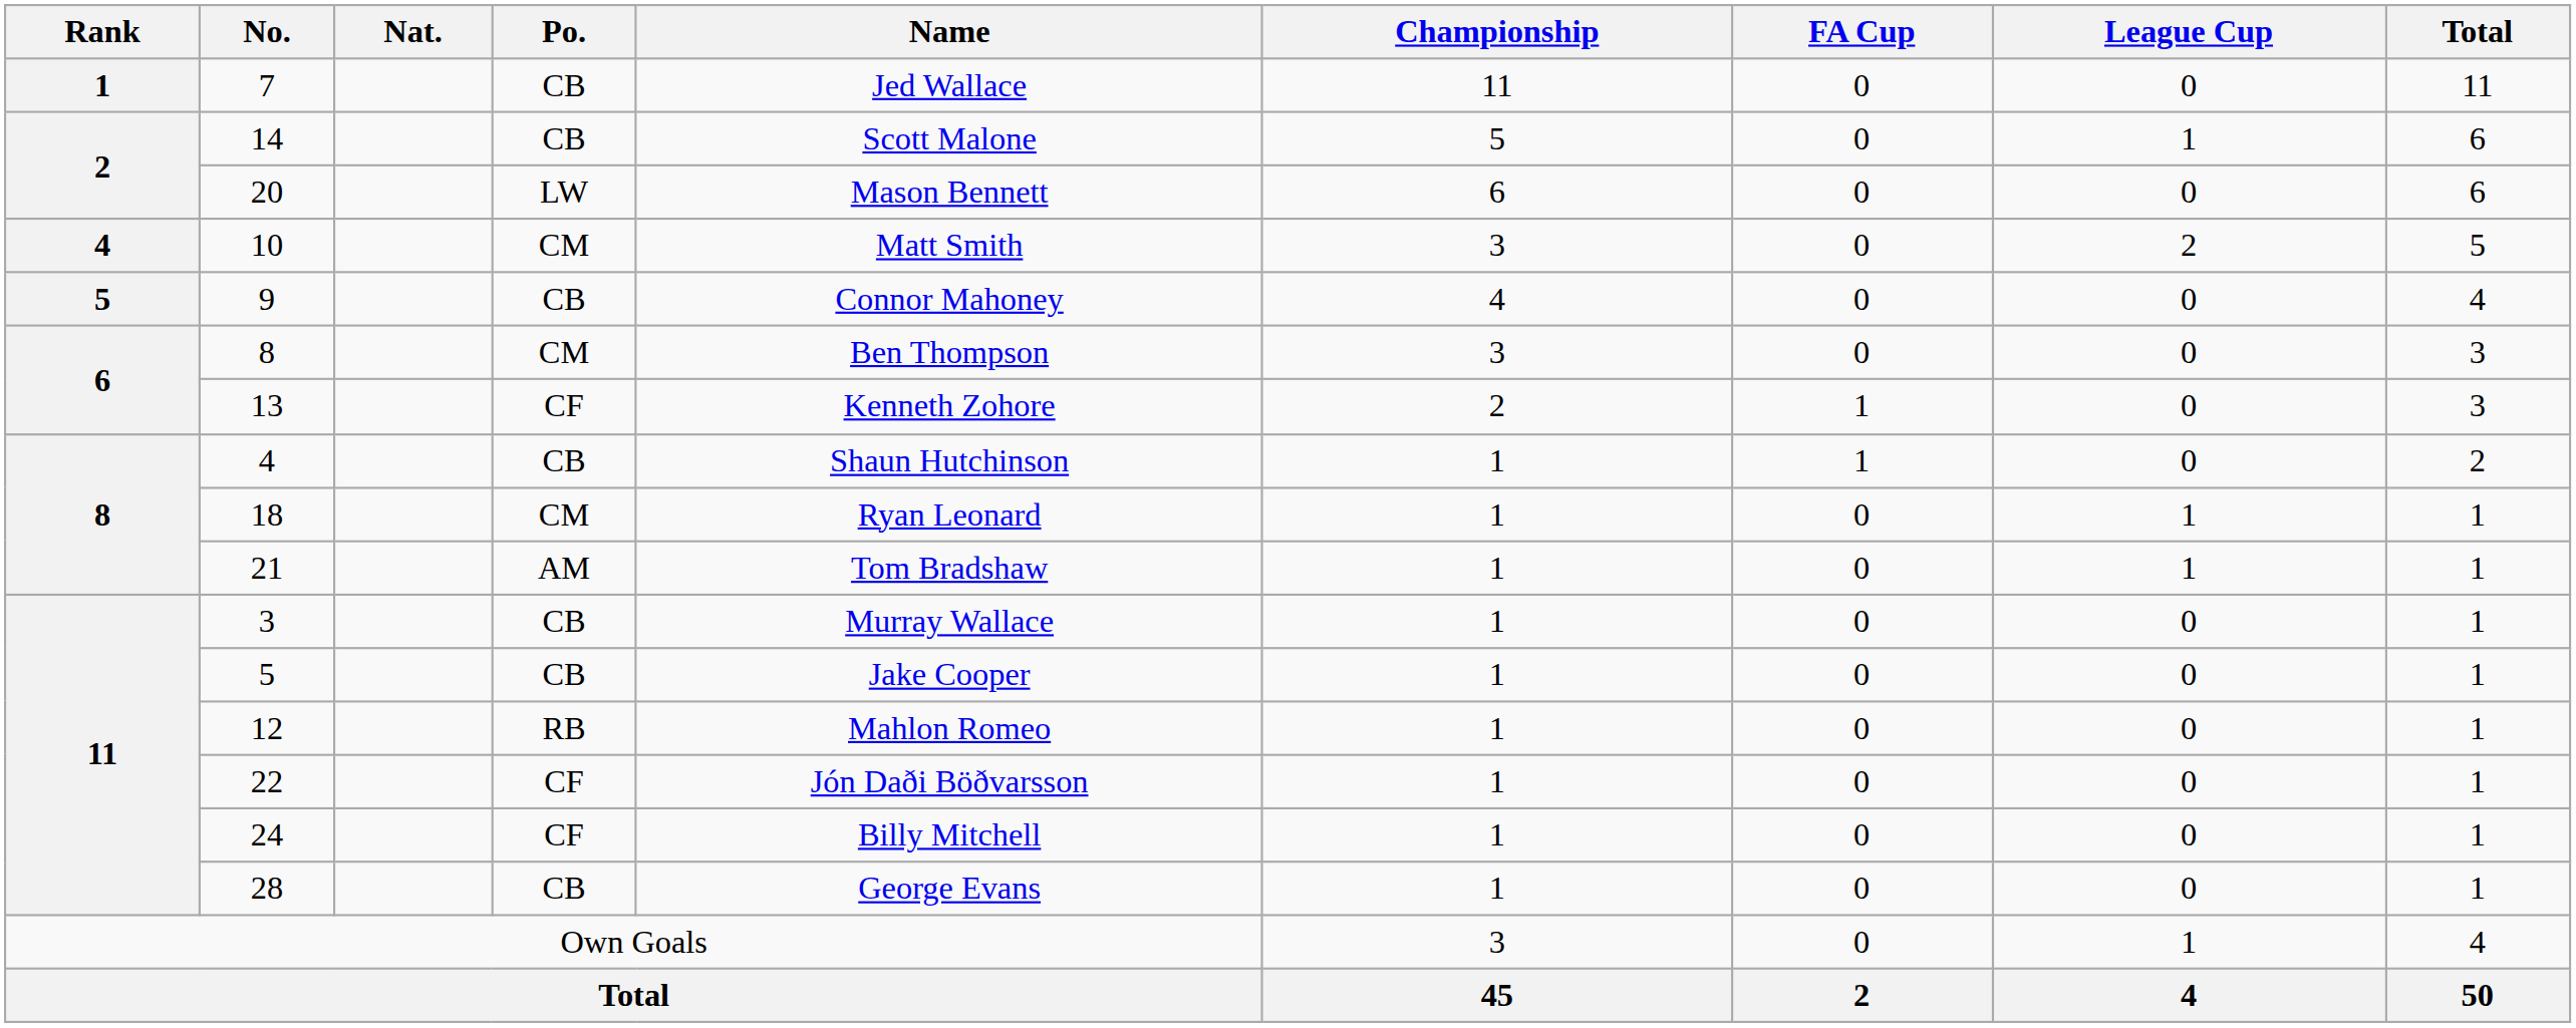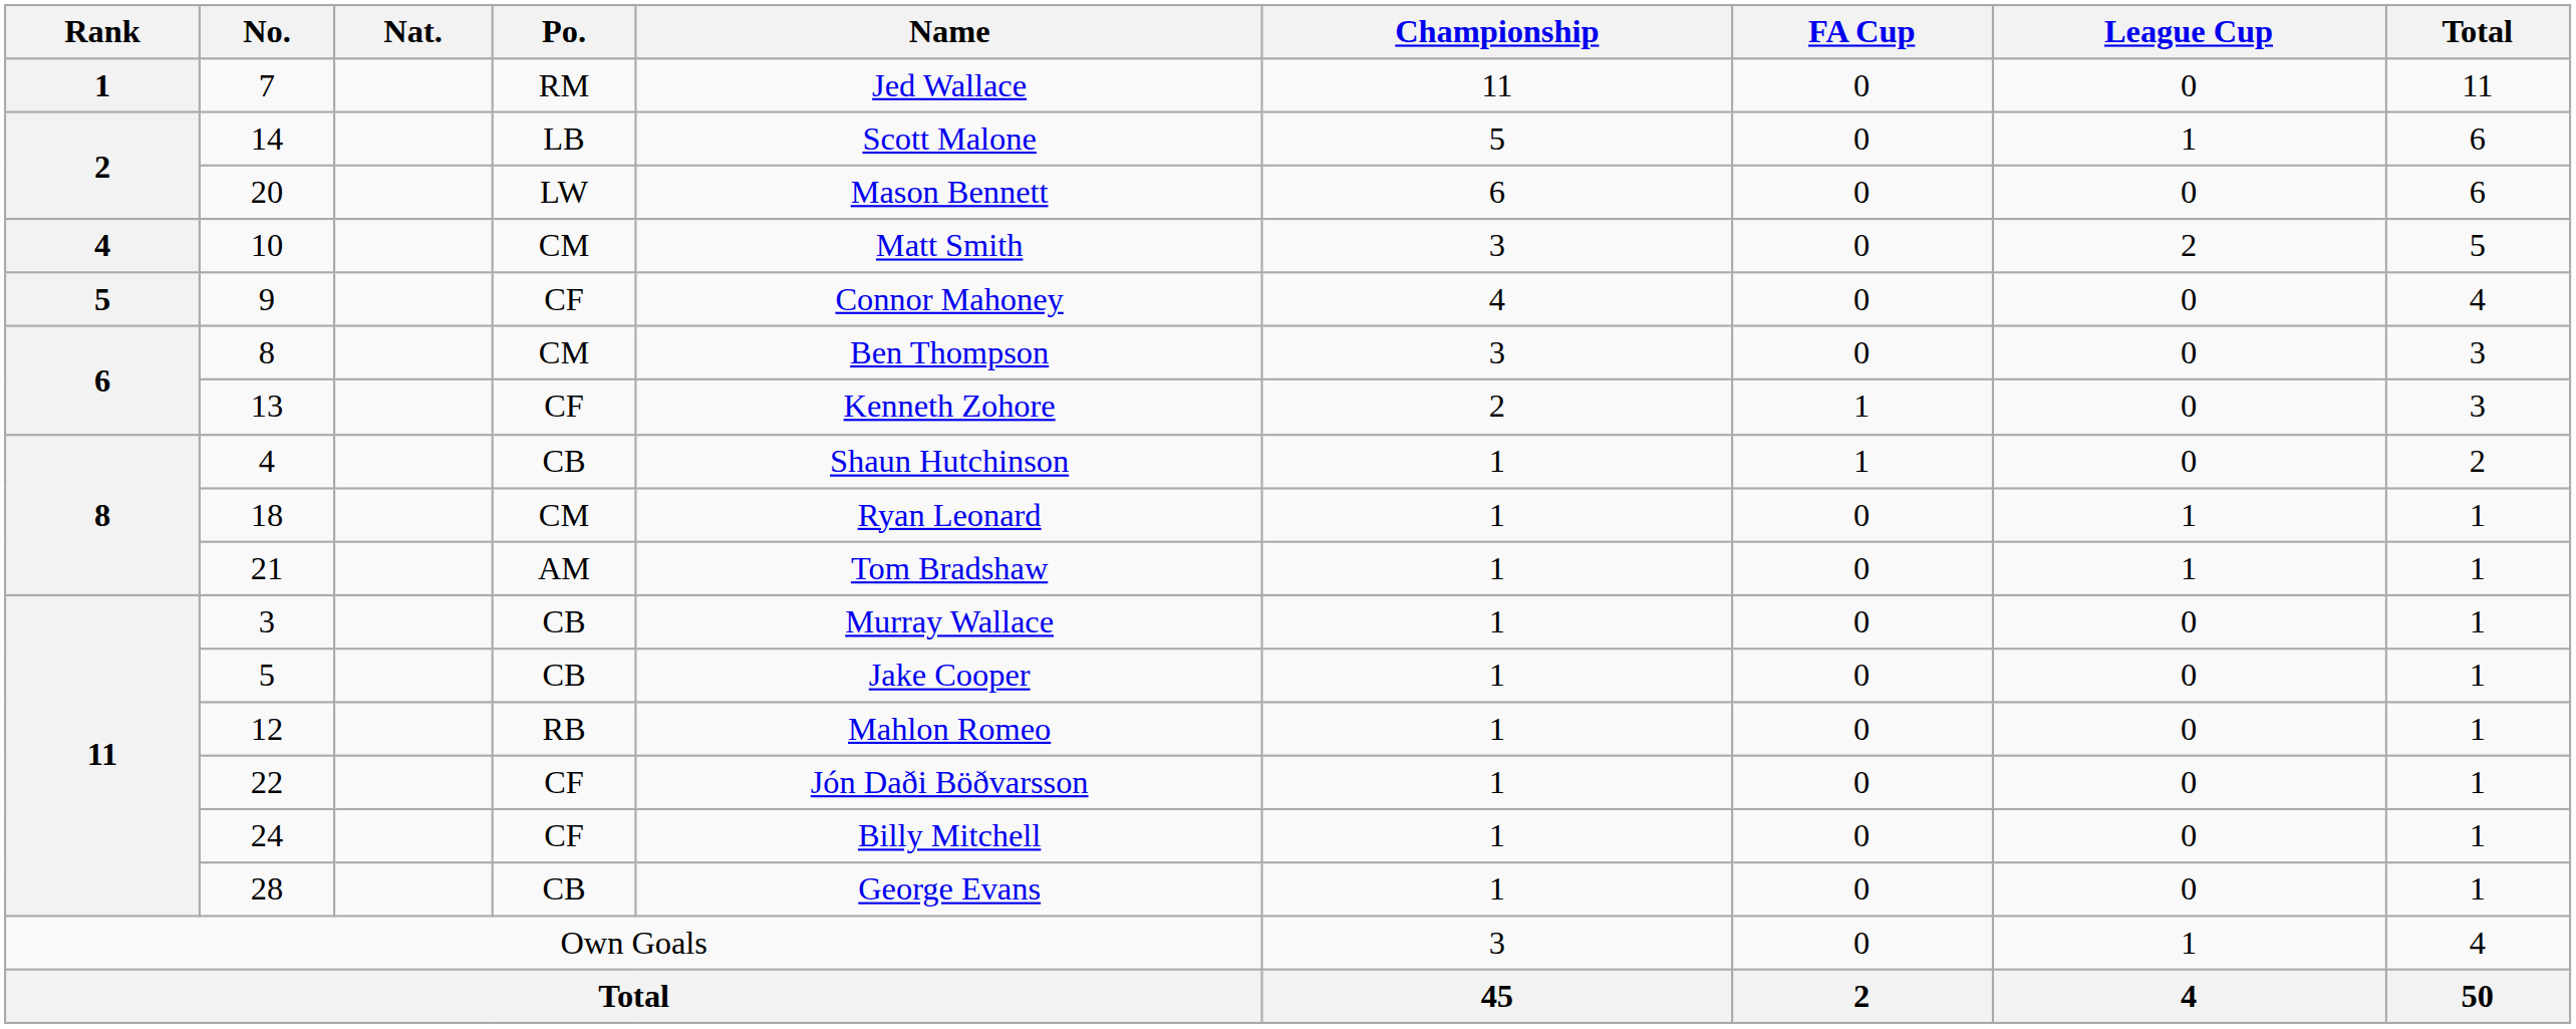7 | Po.: CB -> RM
14 | Po.: CB -> LB
9 | Po.: CB -> CF
